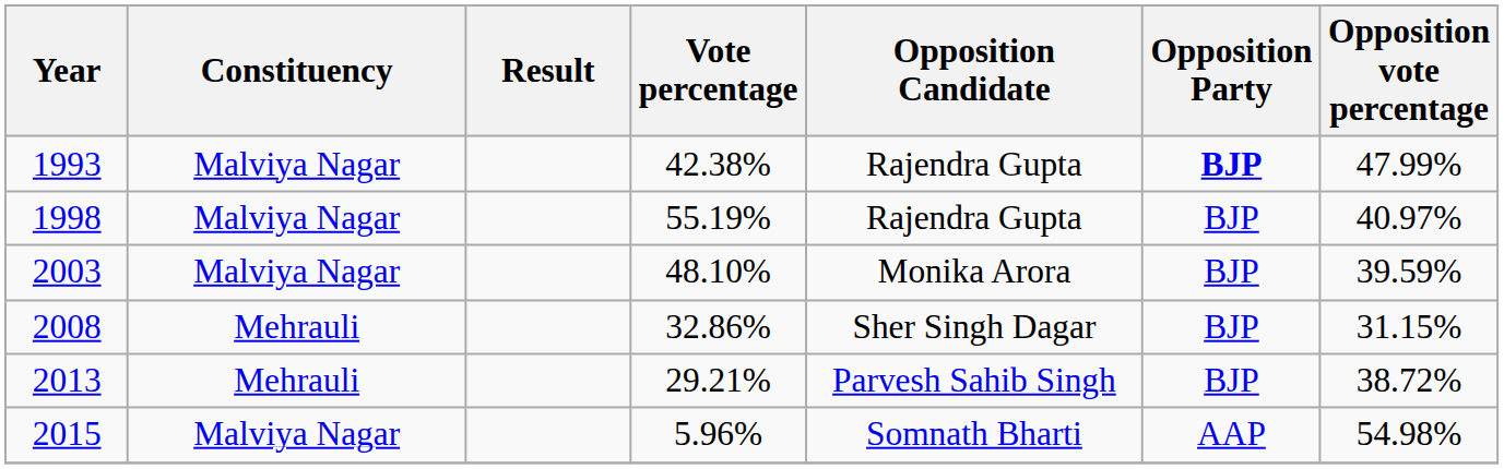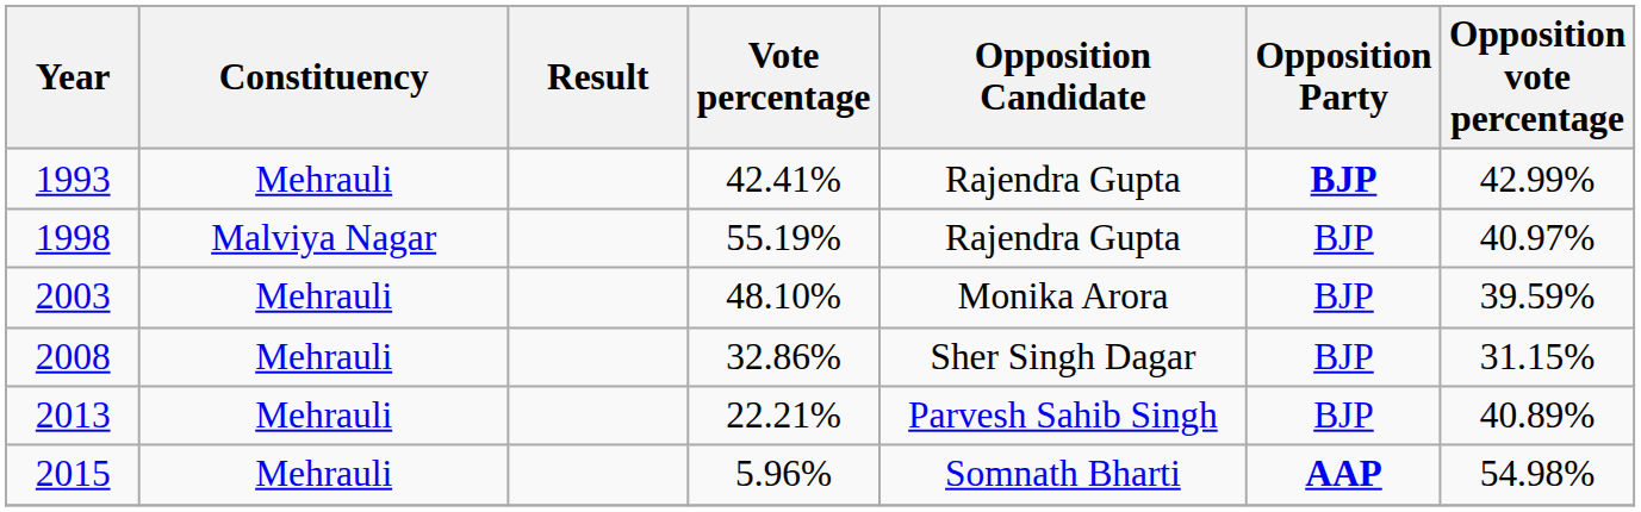1993 | Constituency: Malviya Nagar -> Mehrauli
1993 | Vote percentage: 42.38% -> 42.41%
1993 | Opposition vote percentage: 47.99% -> 42.99%
2003 | Constituency: Malviya Nagar -> Mehrauli
2013 | Vote percentage: 29.21% -> 22.21%
2013 | Opposition vote percentage: 38.72% -> 40.89%
2015 | Constituency: Malviya Nagar -> Mehrauli
2015 | Opposition Party: normal -> bold
